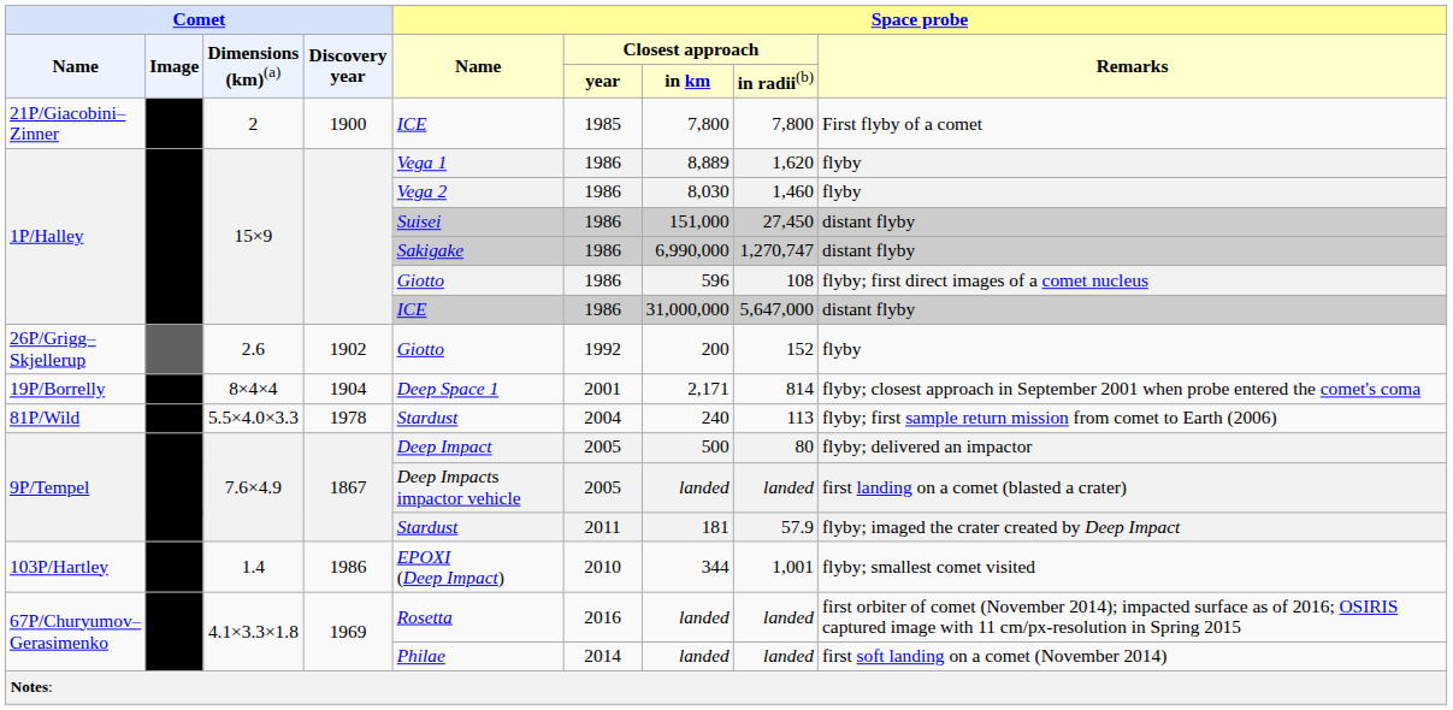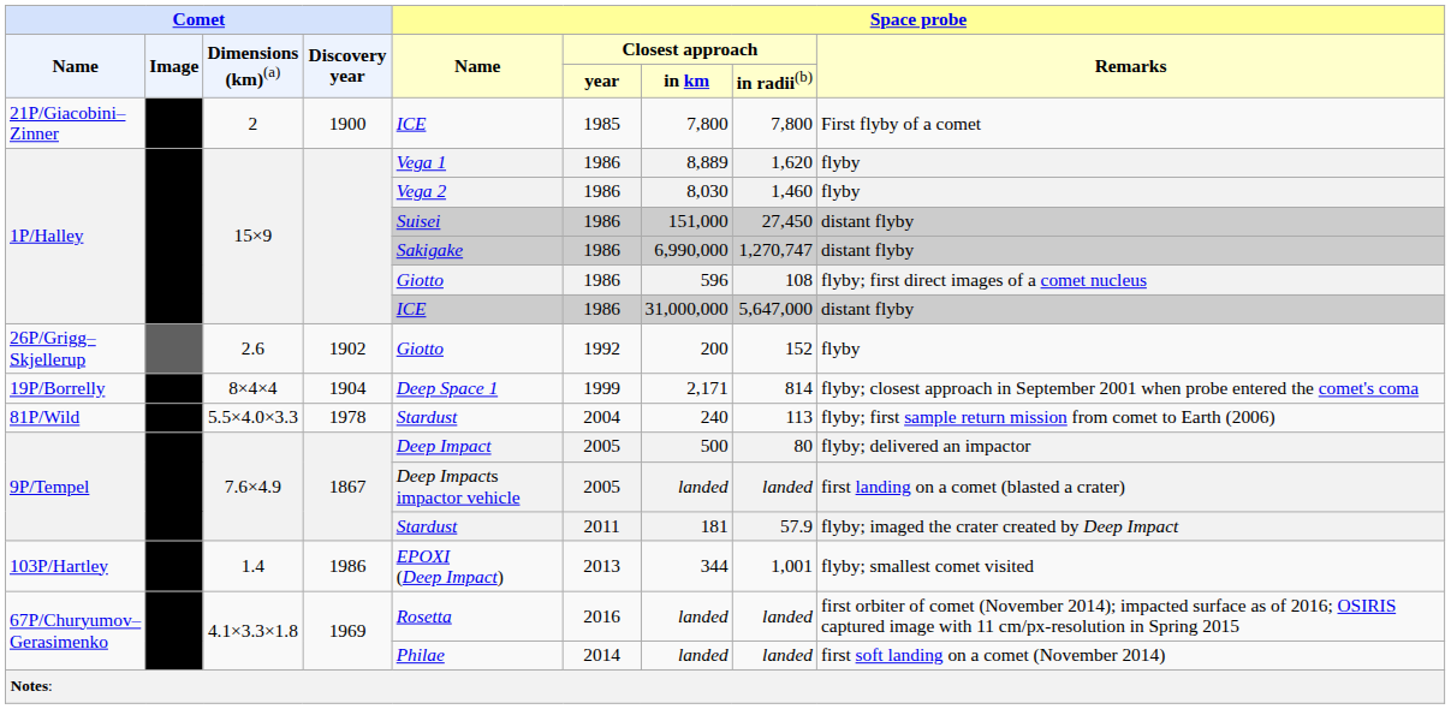19P/Borrelly | Space probe / Closest approach / year: 2001 -> 1999
103P/Hartley | Space probe / Closest approach / year: 2010 -> 2013
